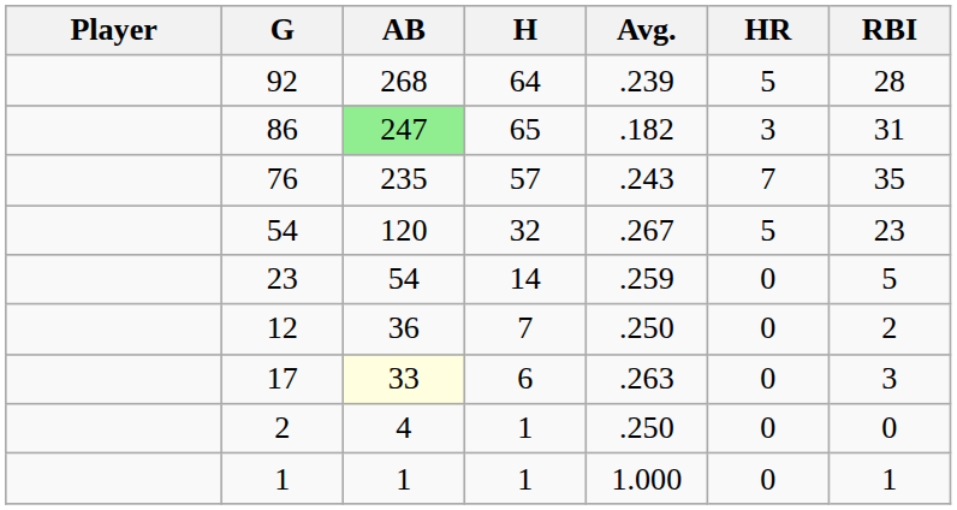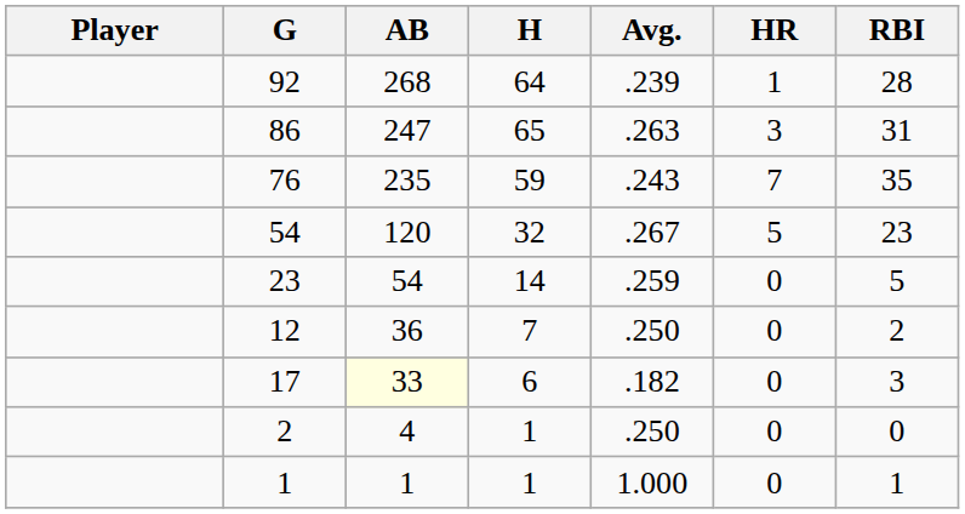92 | HR: 5 -> 1
86 | AB: lightgreen background -> no background
86 | Avg.: .182 -> .263
76 | H: 57 -> 59
17 | Avg.: .263 -> .182
